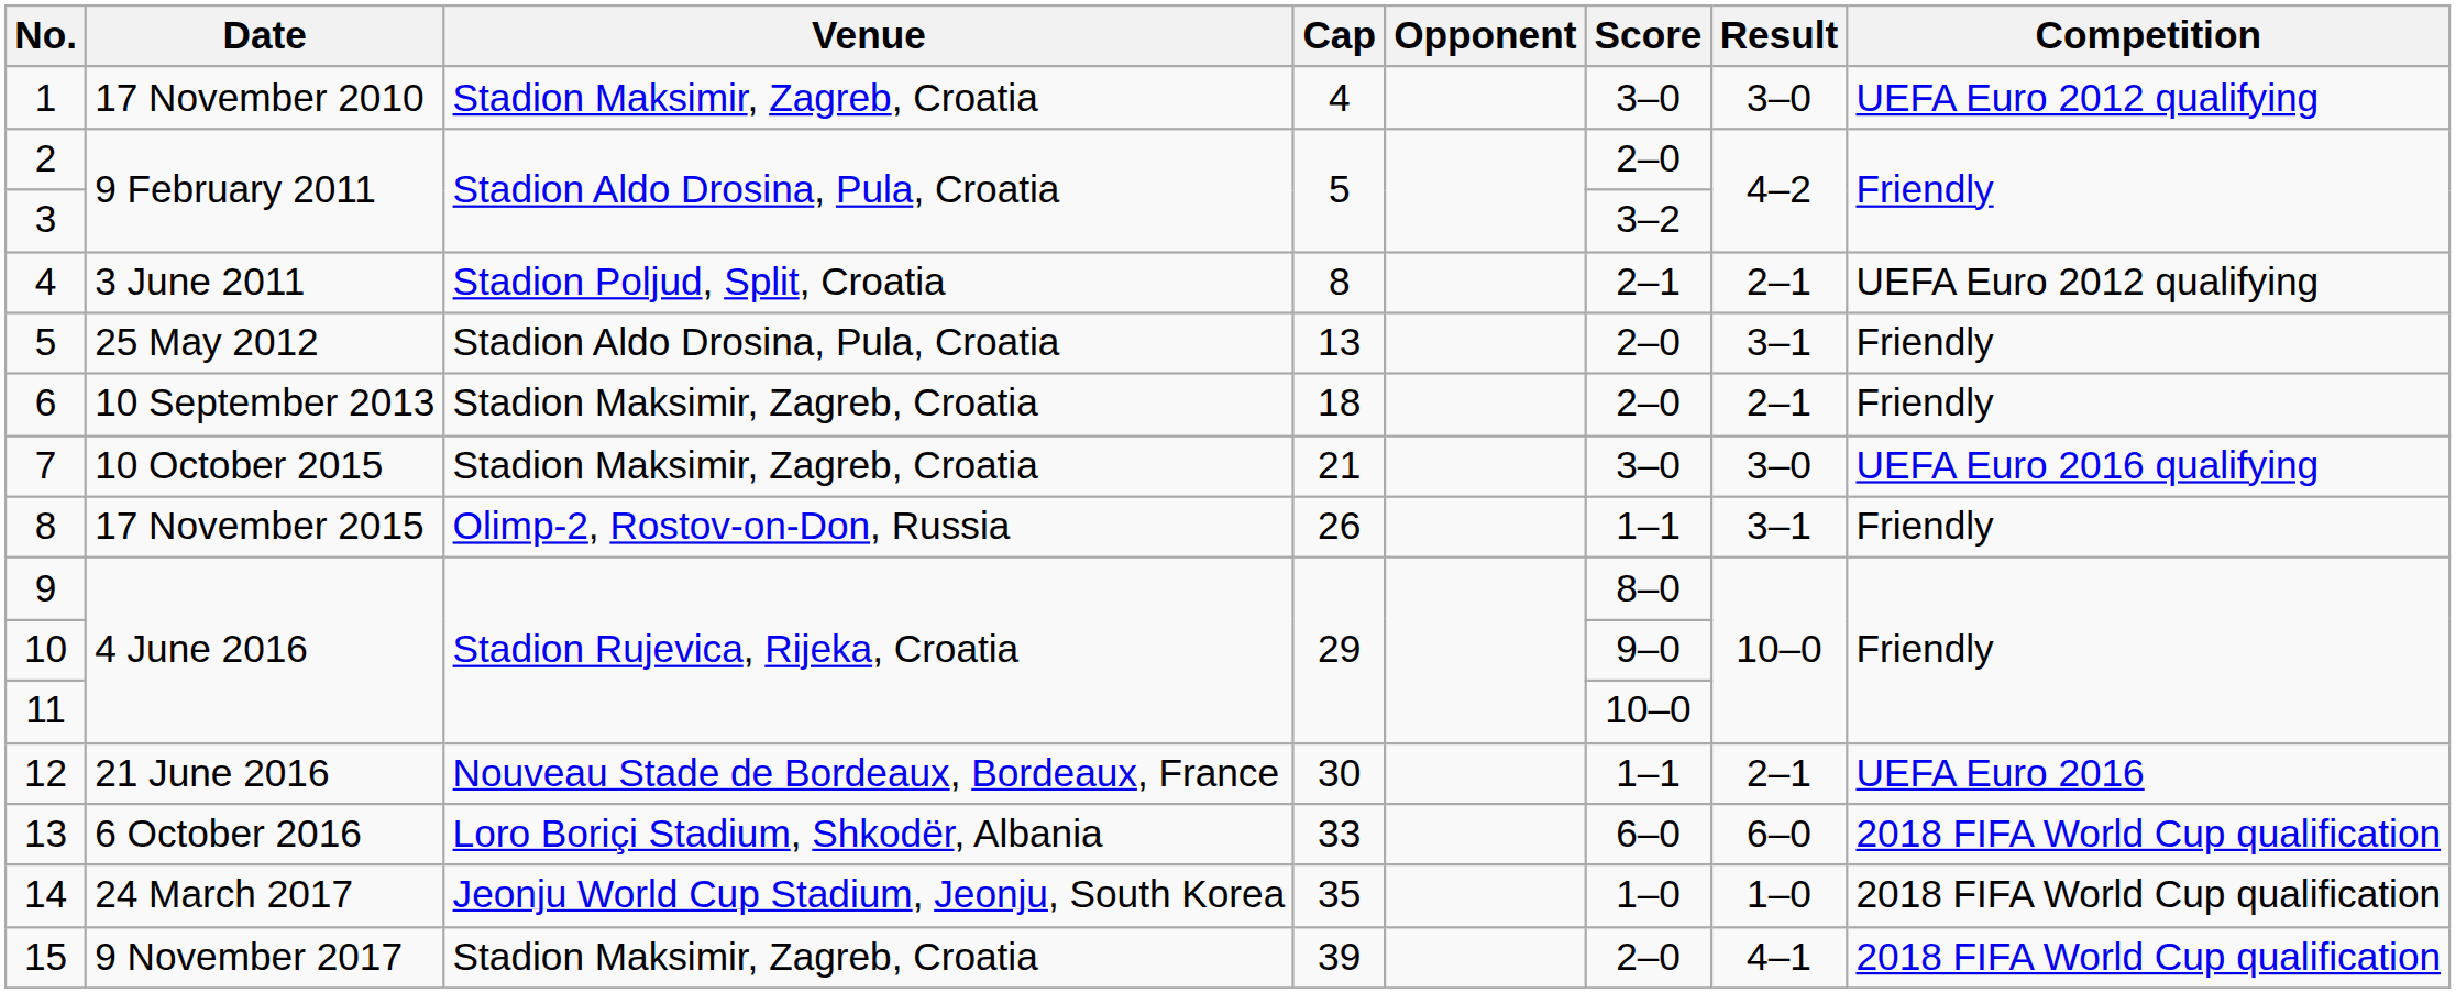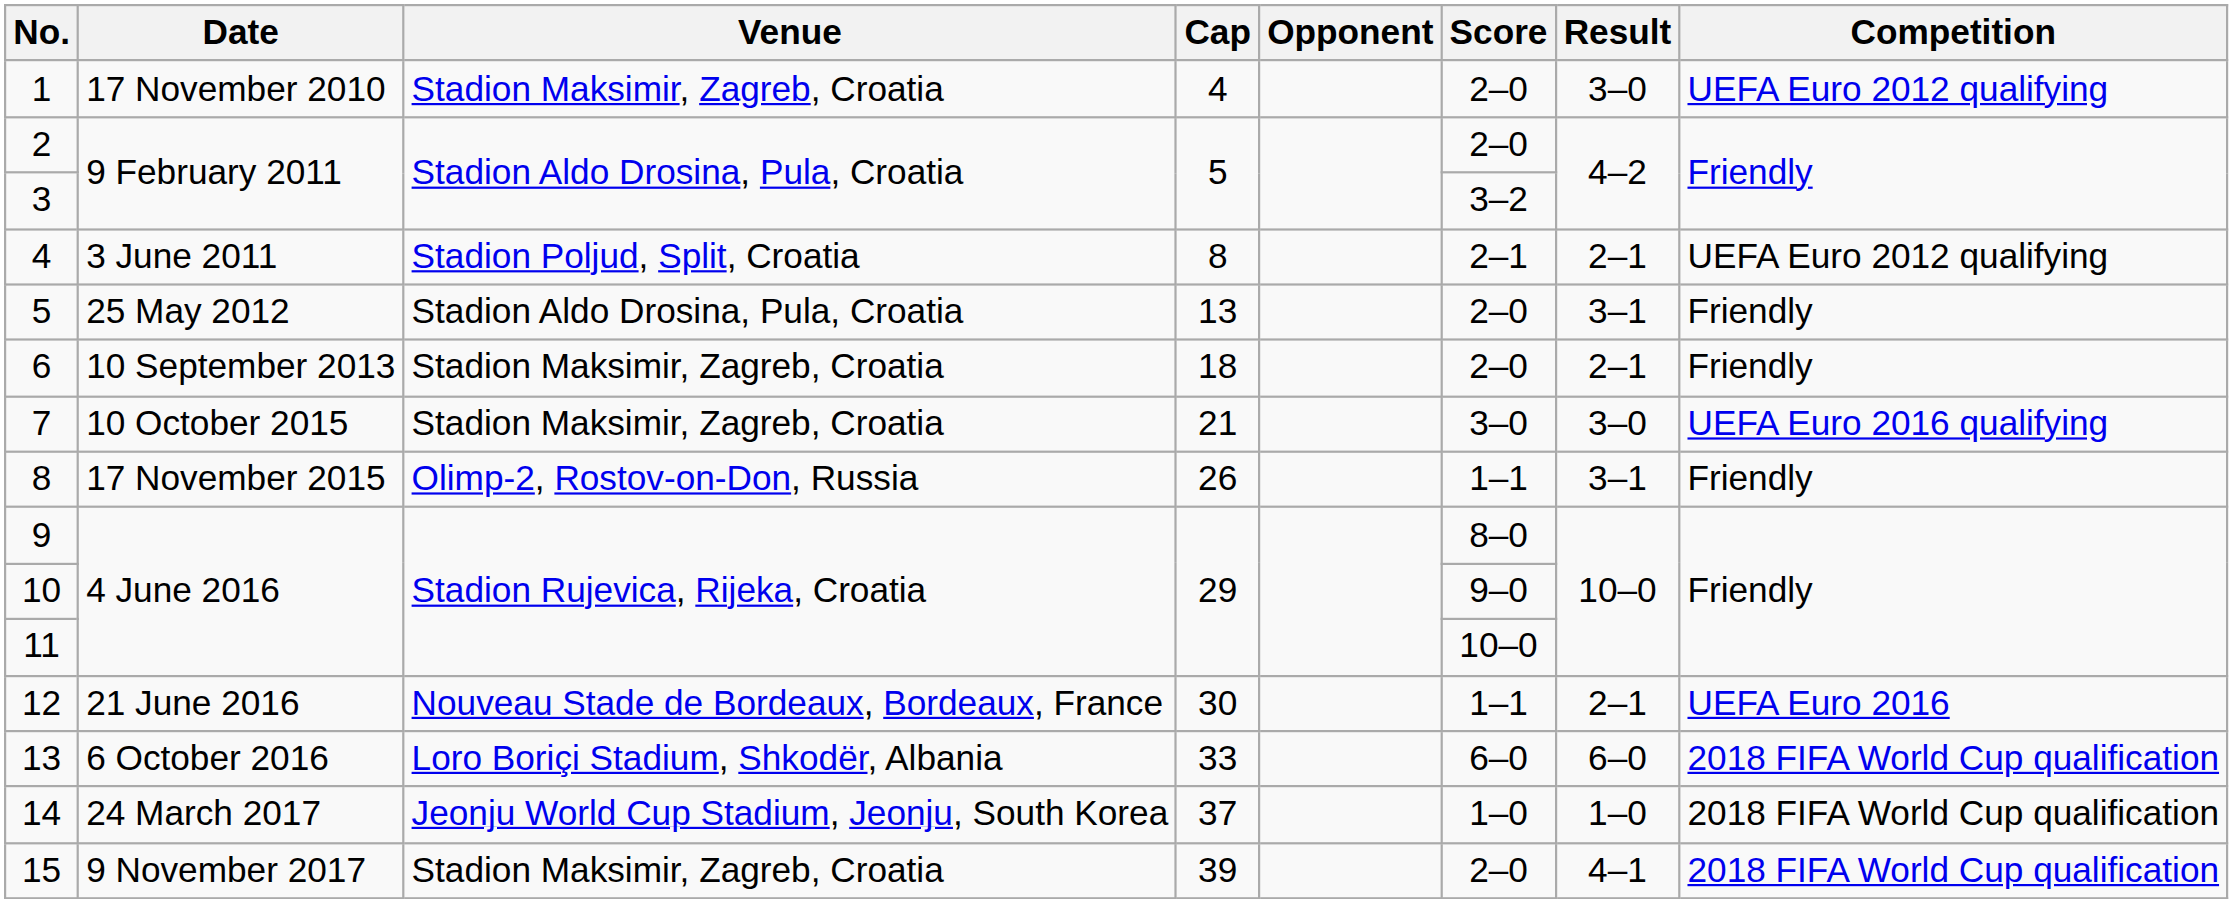1 | Score: 3–0 -> 2–0
14 | Cap: 35 -> 37
